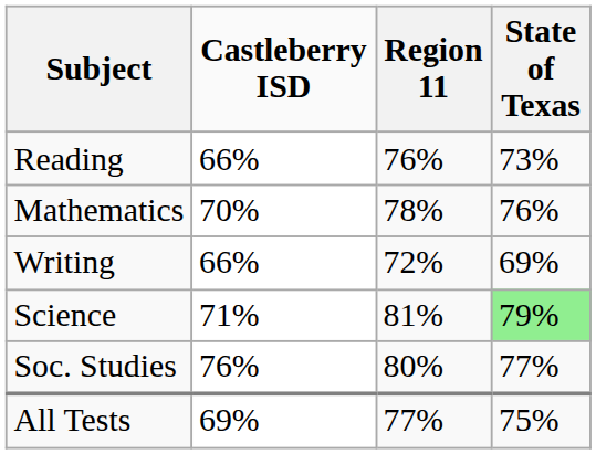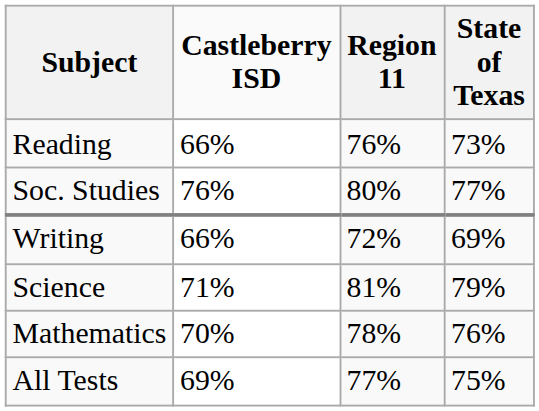rows swapped: Mathematics <-> Soc. Studies
Science | State of Texas: lightgreen background -> no background
